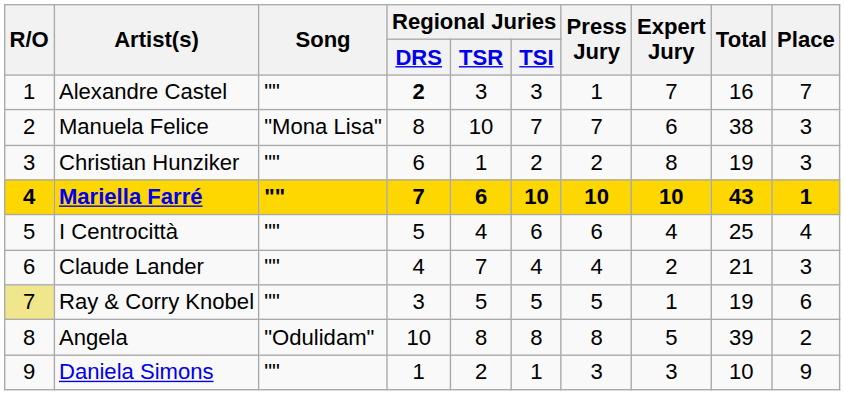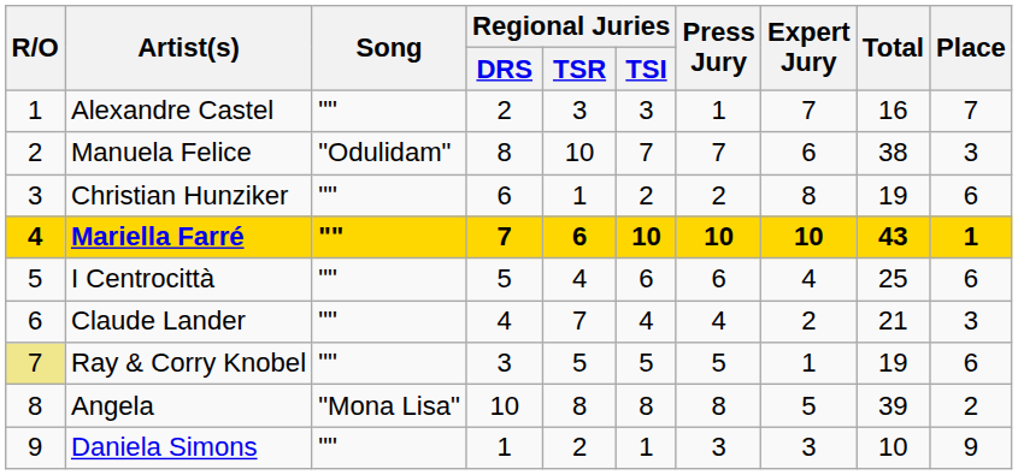Alexandre Castel | Regional Juries / DRS: bold -> normal
Manuela Felice | Song: "Mona Lisa" -> "Odulidam"
Christian Hunziker | Place: 3 -> 6
I Centrocittà | Place: 4 -> 6
Angela | Song: "Odulidam" -> "Mona Lisa"
